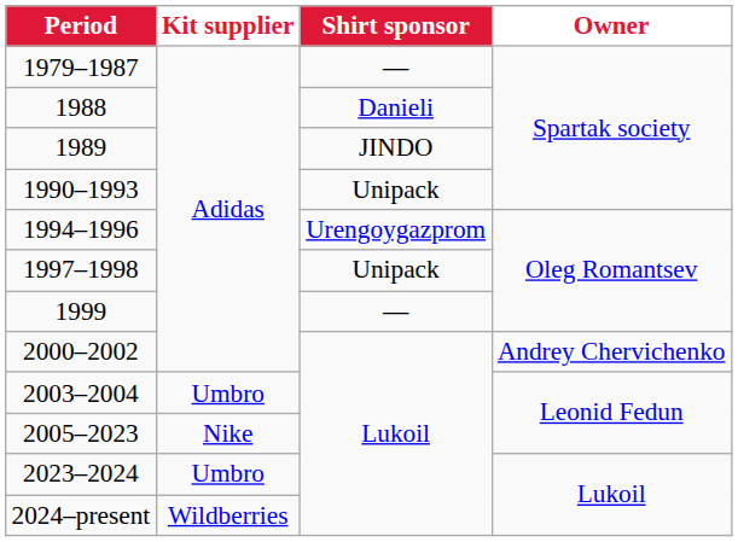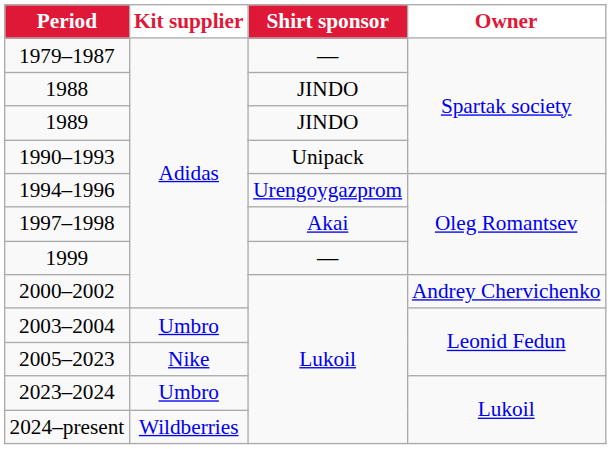1988 | Shirt sponsor: Danieli -> JINDO
1997–1998 | Shirt sponsor: Unipack -> Akai
